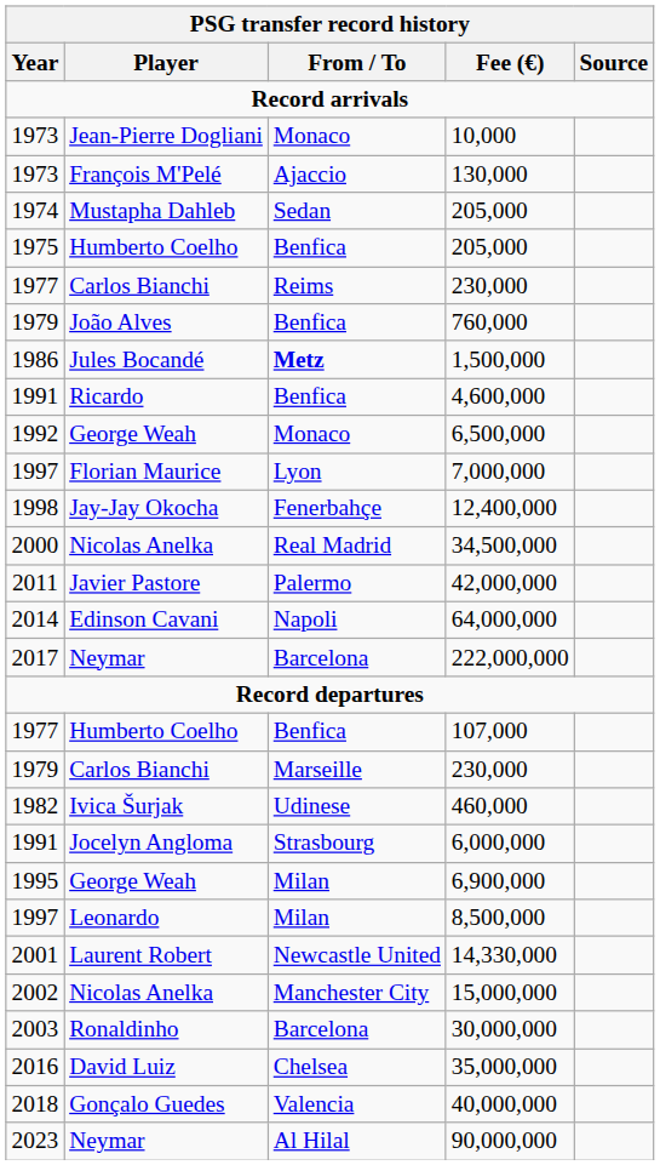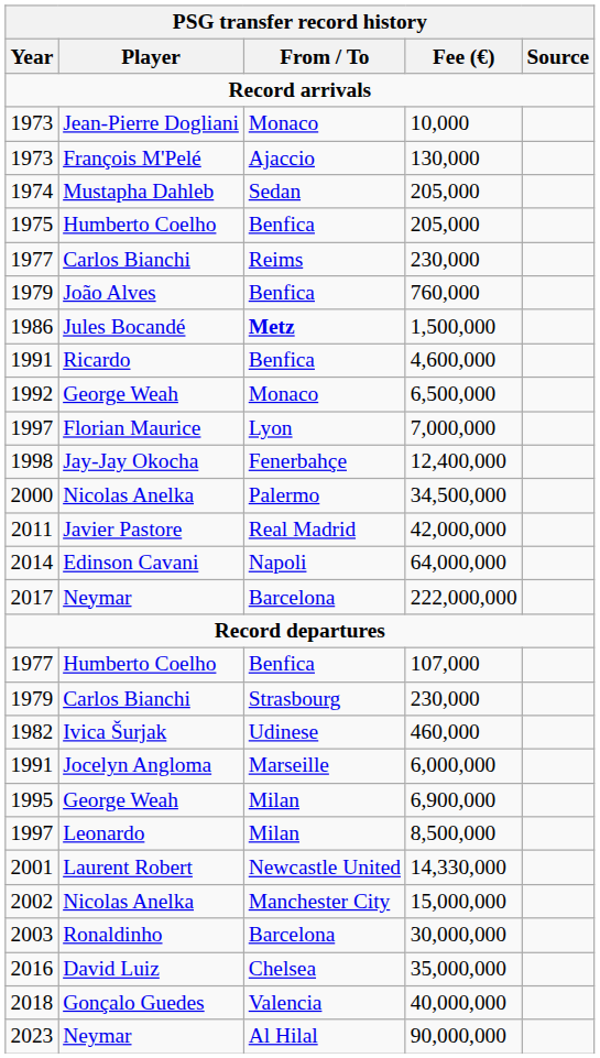34,500,000 | PSG transfer record history / From / To: Real Madrid -> Palermo
42,000,000 | PSG transfer record history / From / To: Palermo -> Real Madrid
1979 / 230,000 | PSG transfer record history / From / To: Marseille -> Strasbourg
6,000,000 | PSG transfer record history / From / To: Strasbourg -> Marseille
